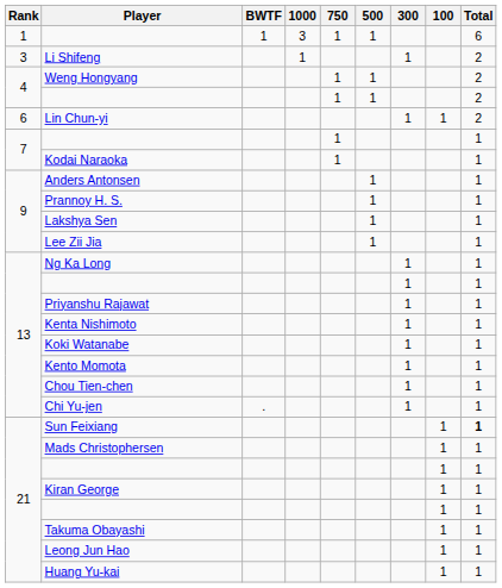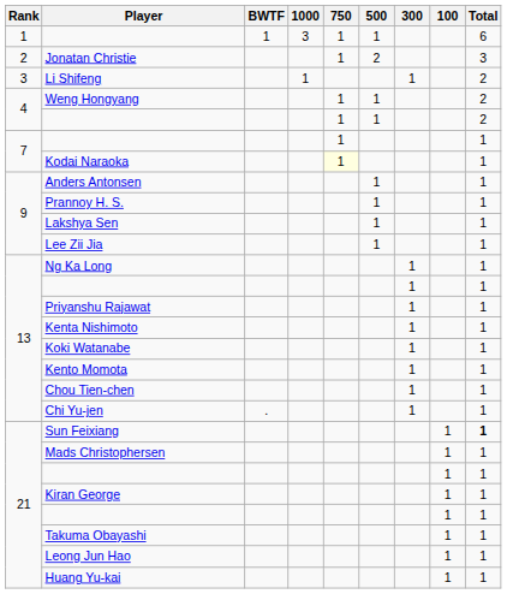+ row: 2 | Jonatan Christie | 1 | 2 | 3
- row: 6 | Lin Chun-yi | 1 | 1 | 2
Kodai Naraoka | 750: no background -> lightyellow background
